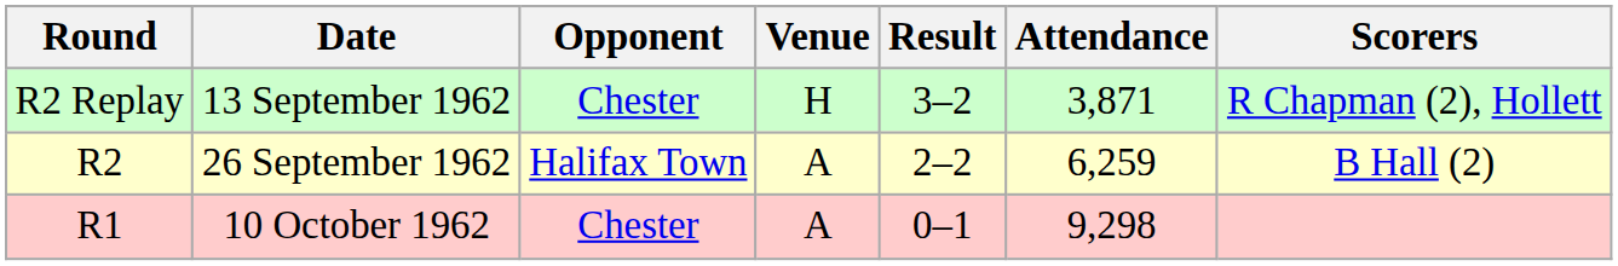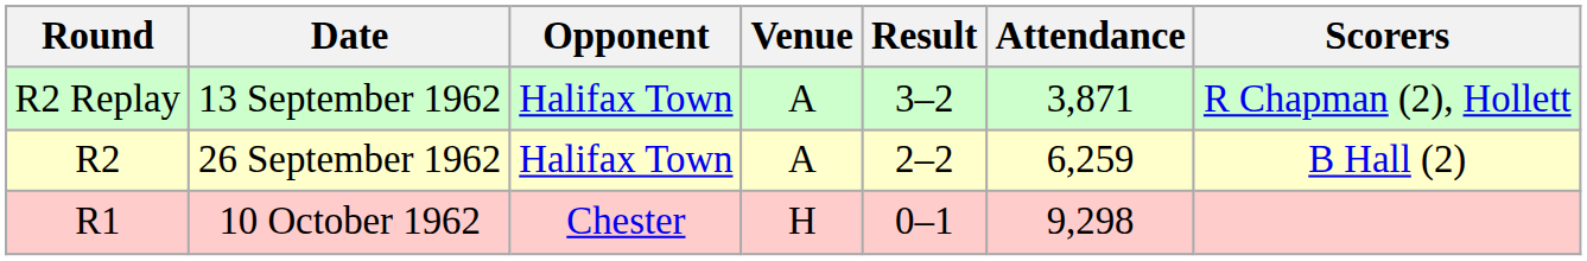13 September 1962 | Opponent: Chester -> Halifax Town
13 September 1962 | Venue: H -> A
10 October 1962 | Venue: A -> H
